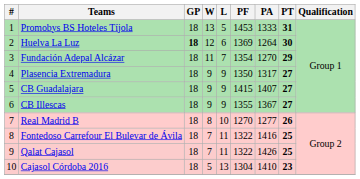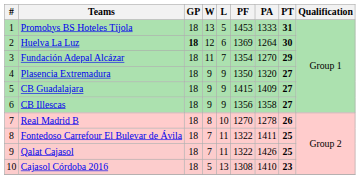Plasencia Extremadura | PA: 1317 -> 1320
CB Guadalajara | PA: 1407 -> 1409
CB Illescas | PF: 1355 -> 1356
CB Illescas | PA: 1367 -> 1358
Real Madrid B | PA: 1277 -> 1278
Fontedoso Carrefour El Bulevar de Ávila | PA: 1416 -> 1411
Cajasol Córdoba 2016 | PF: 1304 -> 1308
